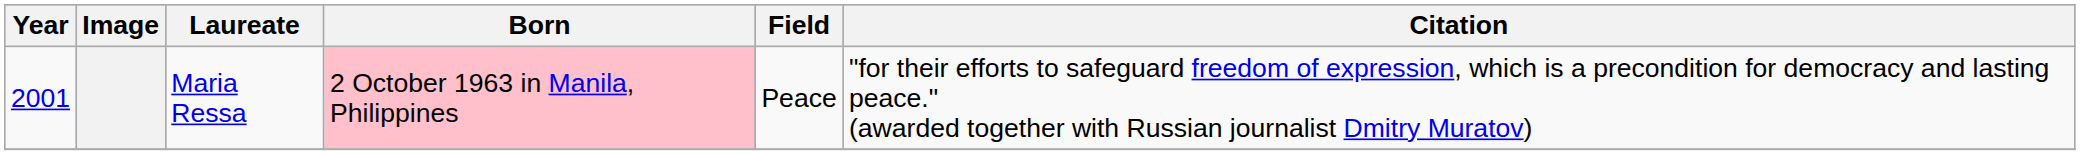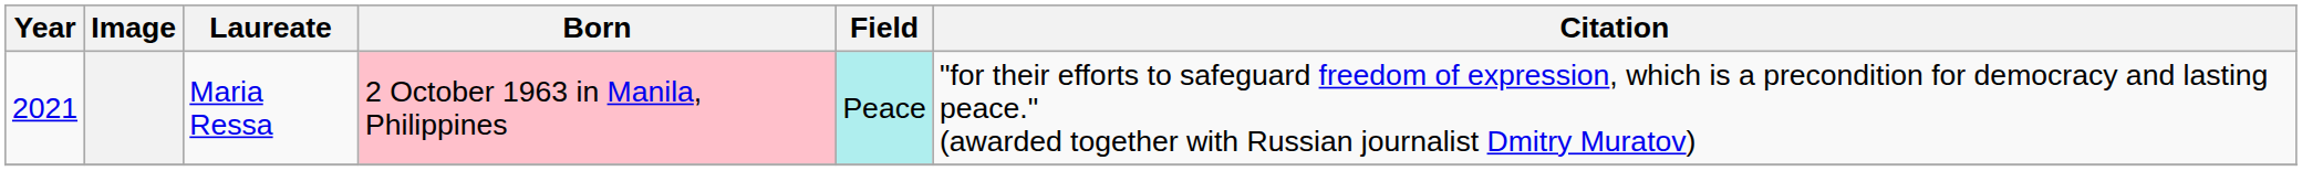Maria Ressa | Year: 2001 -> 2021
Maria Ressa | Field: no background -> paleturquoise background
